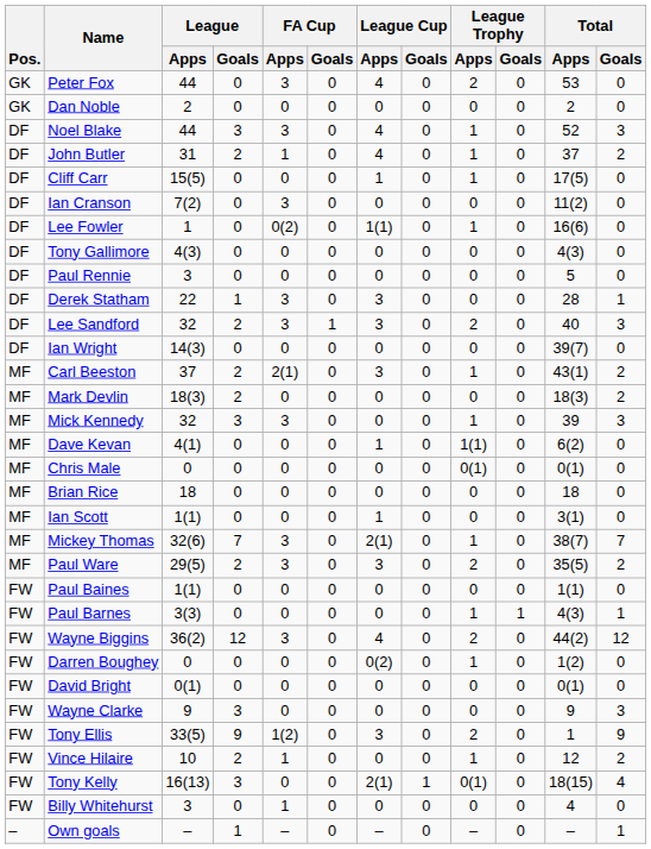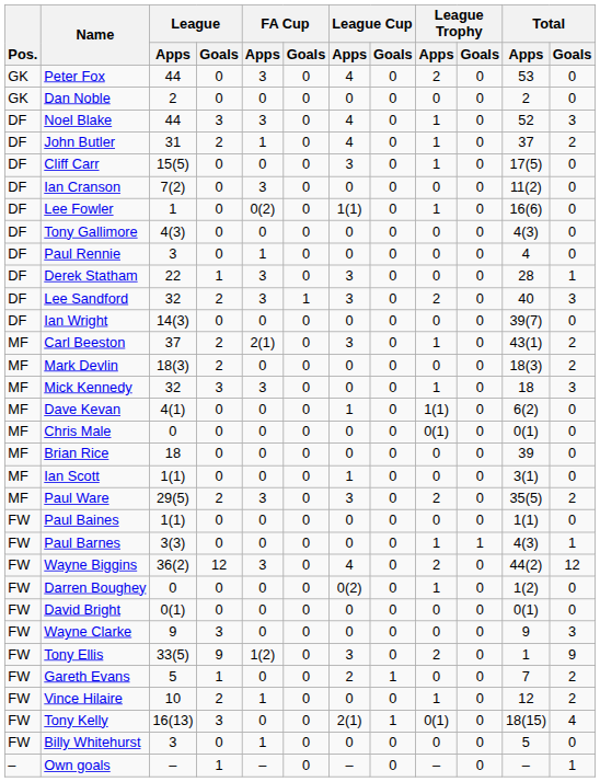Cliff Carr | League Cup / Apps: 1 -> 3
Paul Rennie | FA Cup / Apps: 0 -> 1
Paul Rennie | Total / Apps: 5 -> 4
Mick Kennedy | Total / Apps: 39 -> 18
Brian Rice | Total / Apps: 18 -> 39
- row: MF | Mickey Thomas | 32(6) | 7 | 3 | 0 | 2(1) | 0 | 1 | 0 | 38(7) | 7
+ row: FW | Gareth Evans | 5 | 1 | 0 | 0 | 2 | 1 | 0 | 0 | 7 | 2
Billy Whitehurst | Total / Apps: 4 -> 5
